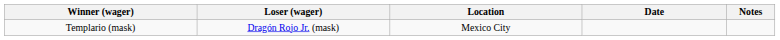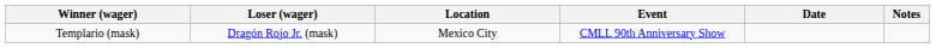+ column: Event | CMLL 90th Anniversary Show
